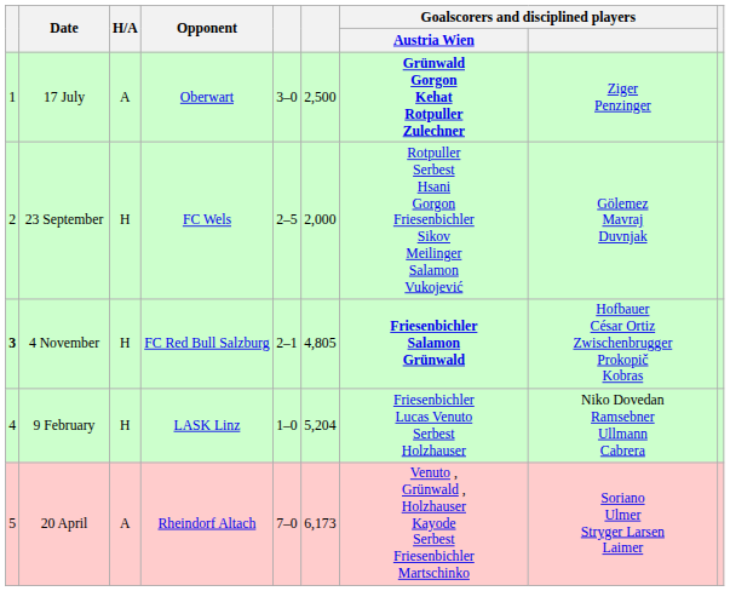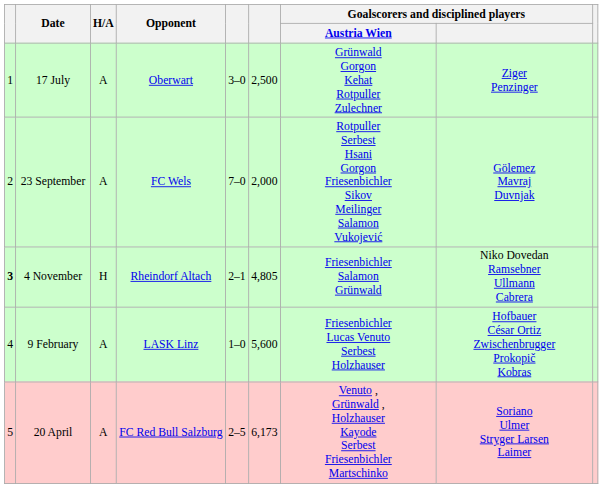17 July | Goalscorers and disciplined players / Austria Wien: bold -> normal
23 September | H/A: H -> A
23 September | column 5: 2–5 -> 7–0
4 November | Opponent: FC Red Bull Salzburg -> Rheindorf Altach
4 November | Goalscorers and disciplined players / Austria Wien: bold -> normal
4 November | Goalscorers and disciplined players: Hofbauer César Ortiz Zwischenbrugger Prokopič Kobras -> Niko Dovedan Ramsebner Ullmann Cabrera
9 February | H/A: H -> A
9 February | column 6: 5,204 -> 5,600
9 February | Goalscorers and disciplined players: Niko Dovedan Ramsebner Ullmann Cabrera -> Hofbauer César Ortiz Zwischenbrugger Prokopič Kobras
20 April | Opponent: Rheindorf Altach -> FC Red Bull Salzburg
20 April | column 5: 7–0 -> 2–5
